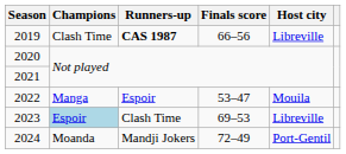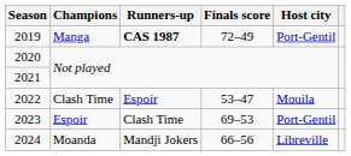2019 | Champions: Clash Time -> Manga
2019 | Finals score: 66–56 -> 72–49
2019 | Host city: Libreville -> Port-Gentil
2022 | Champions: Manga -> Clash Time
2023 | Champions: lightblue background -> no background
2023 | Host city: Libreville -> Port-Gentil
2024 | Finals score: 72–49 -> 66–56
2024 | Host city: Port-Gentil -> Libreville
